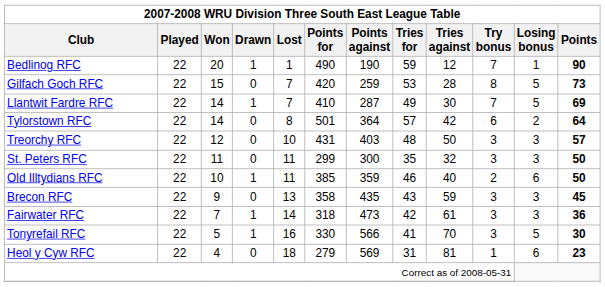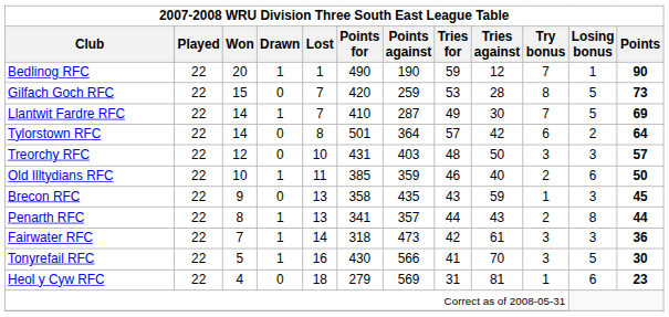- row: St. Peters RFC | 22 | 11 | 0 | 11 | 299 | 300 | 35 | 32 | 3 | 3 | 50
Brecon RFC | Try bonus: 3 -> 1
+ row: Penarth RFC | 22 | 8 | 1 | 13 | 341 | 357 | 44 | 43 | 2 | 8 | 44
Tonyrefail RFC | Points for: 330 -> 430
